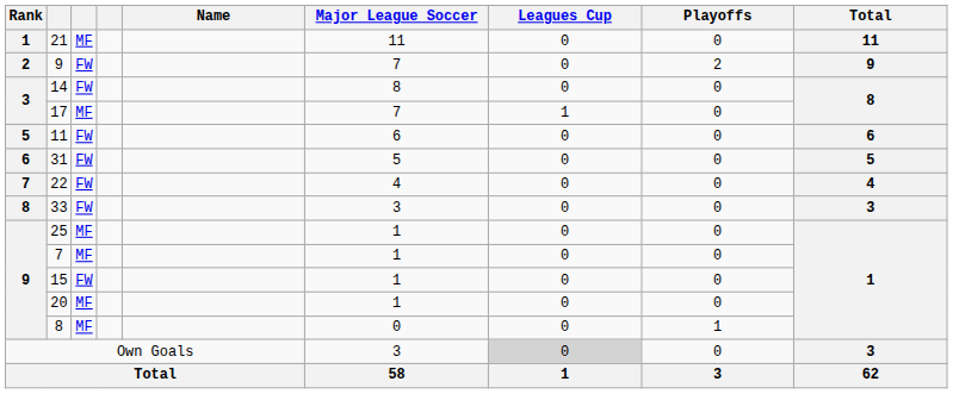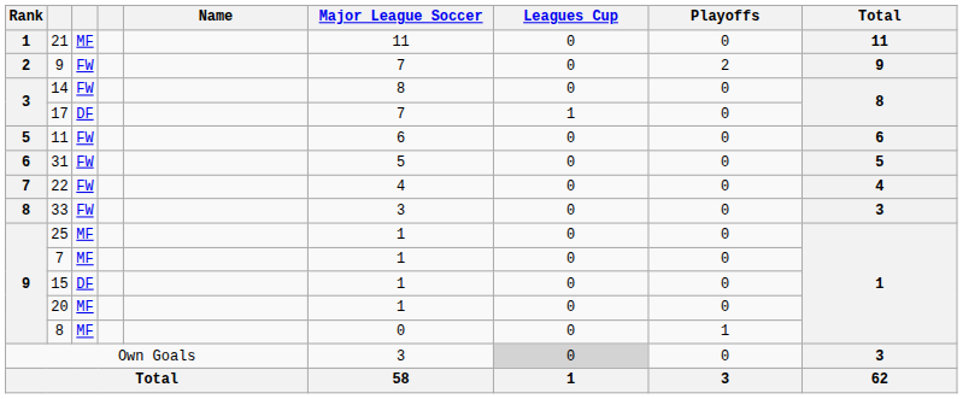17 | column 3: MF -> DF
15 | column 3: FW -> DF
